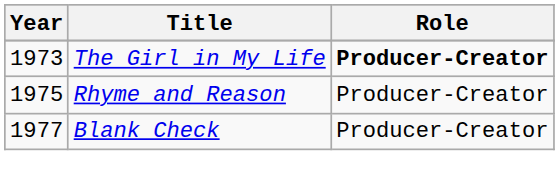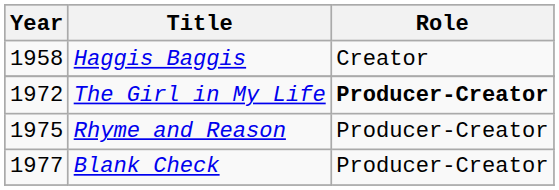+ row: 1958 | Haggis Baggis | Creator
The Girl in My Life | Year: 1973 -> 1972
